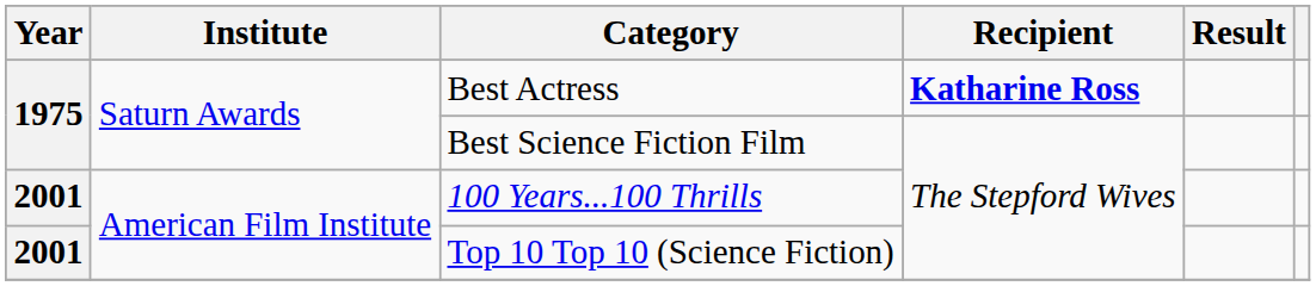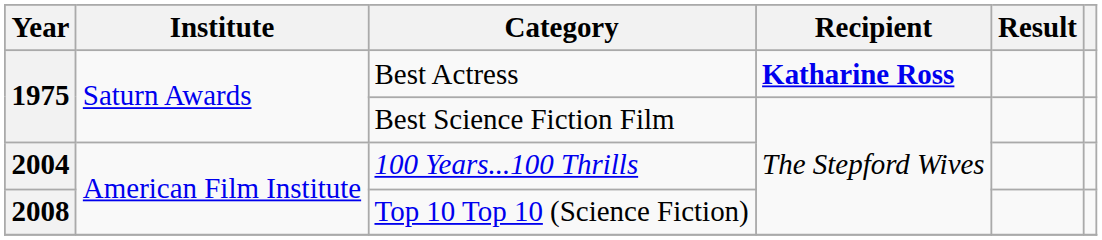100 Years...100 Thrills | Year: 2001 -> 2004
Top 10 Top 10 (Science Fiction) | Year: 2001 -> 2008
